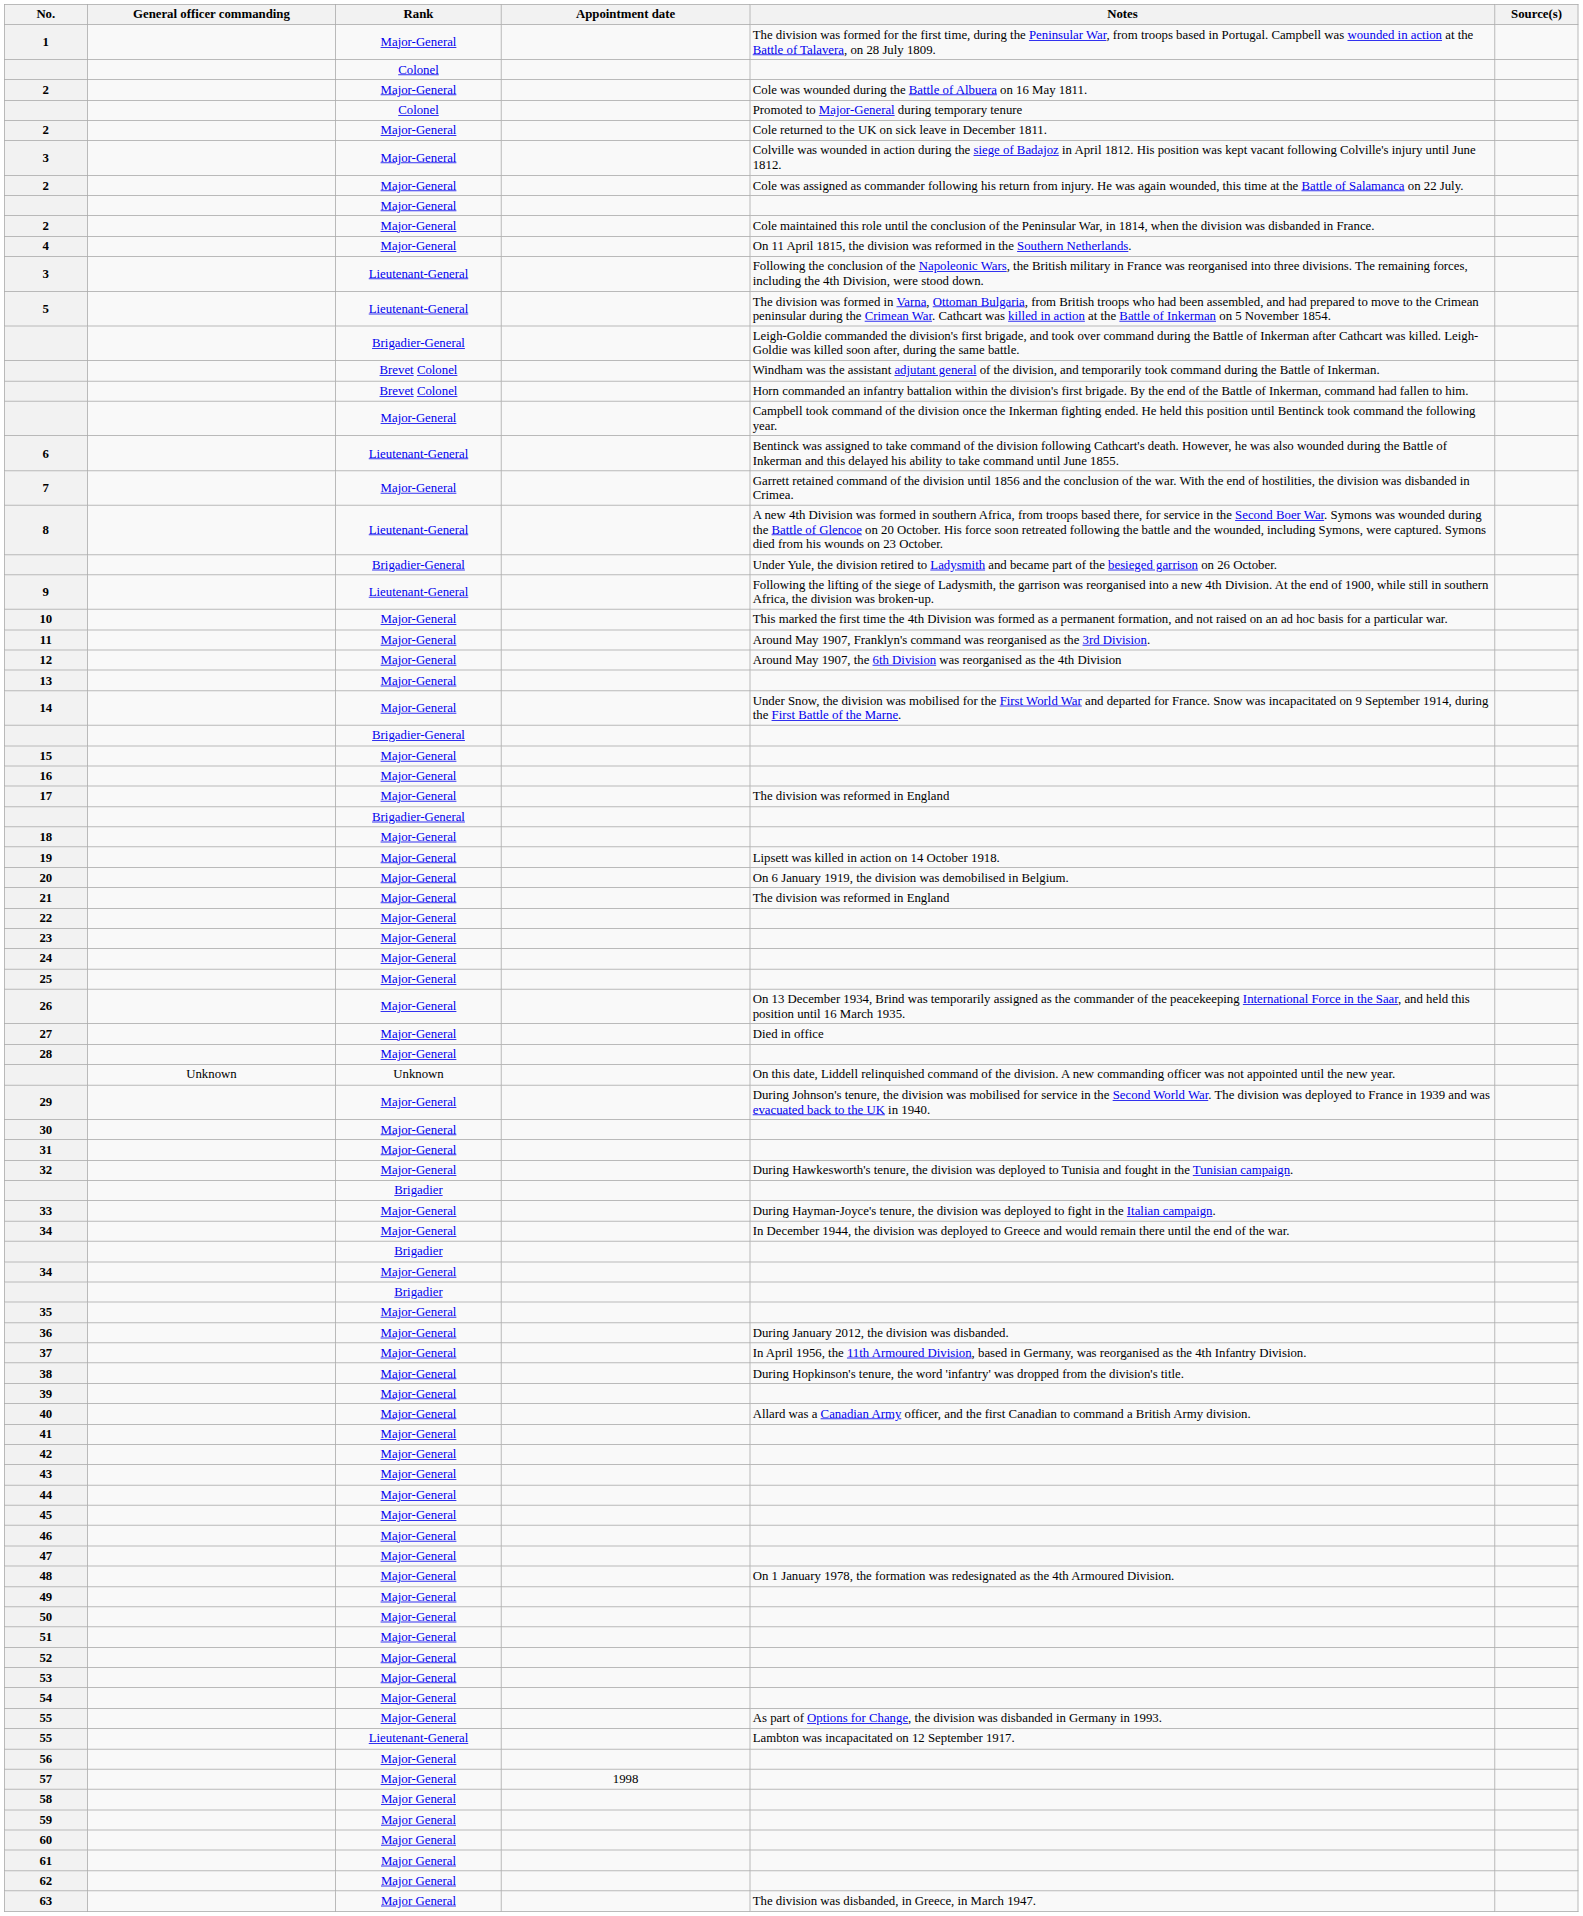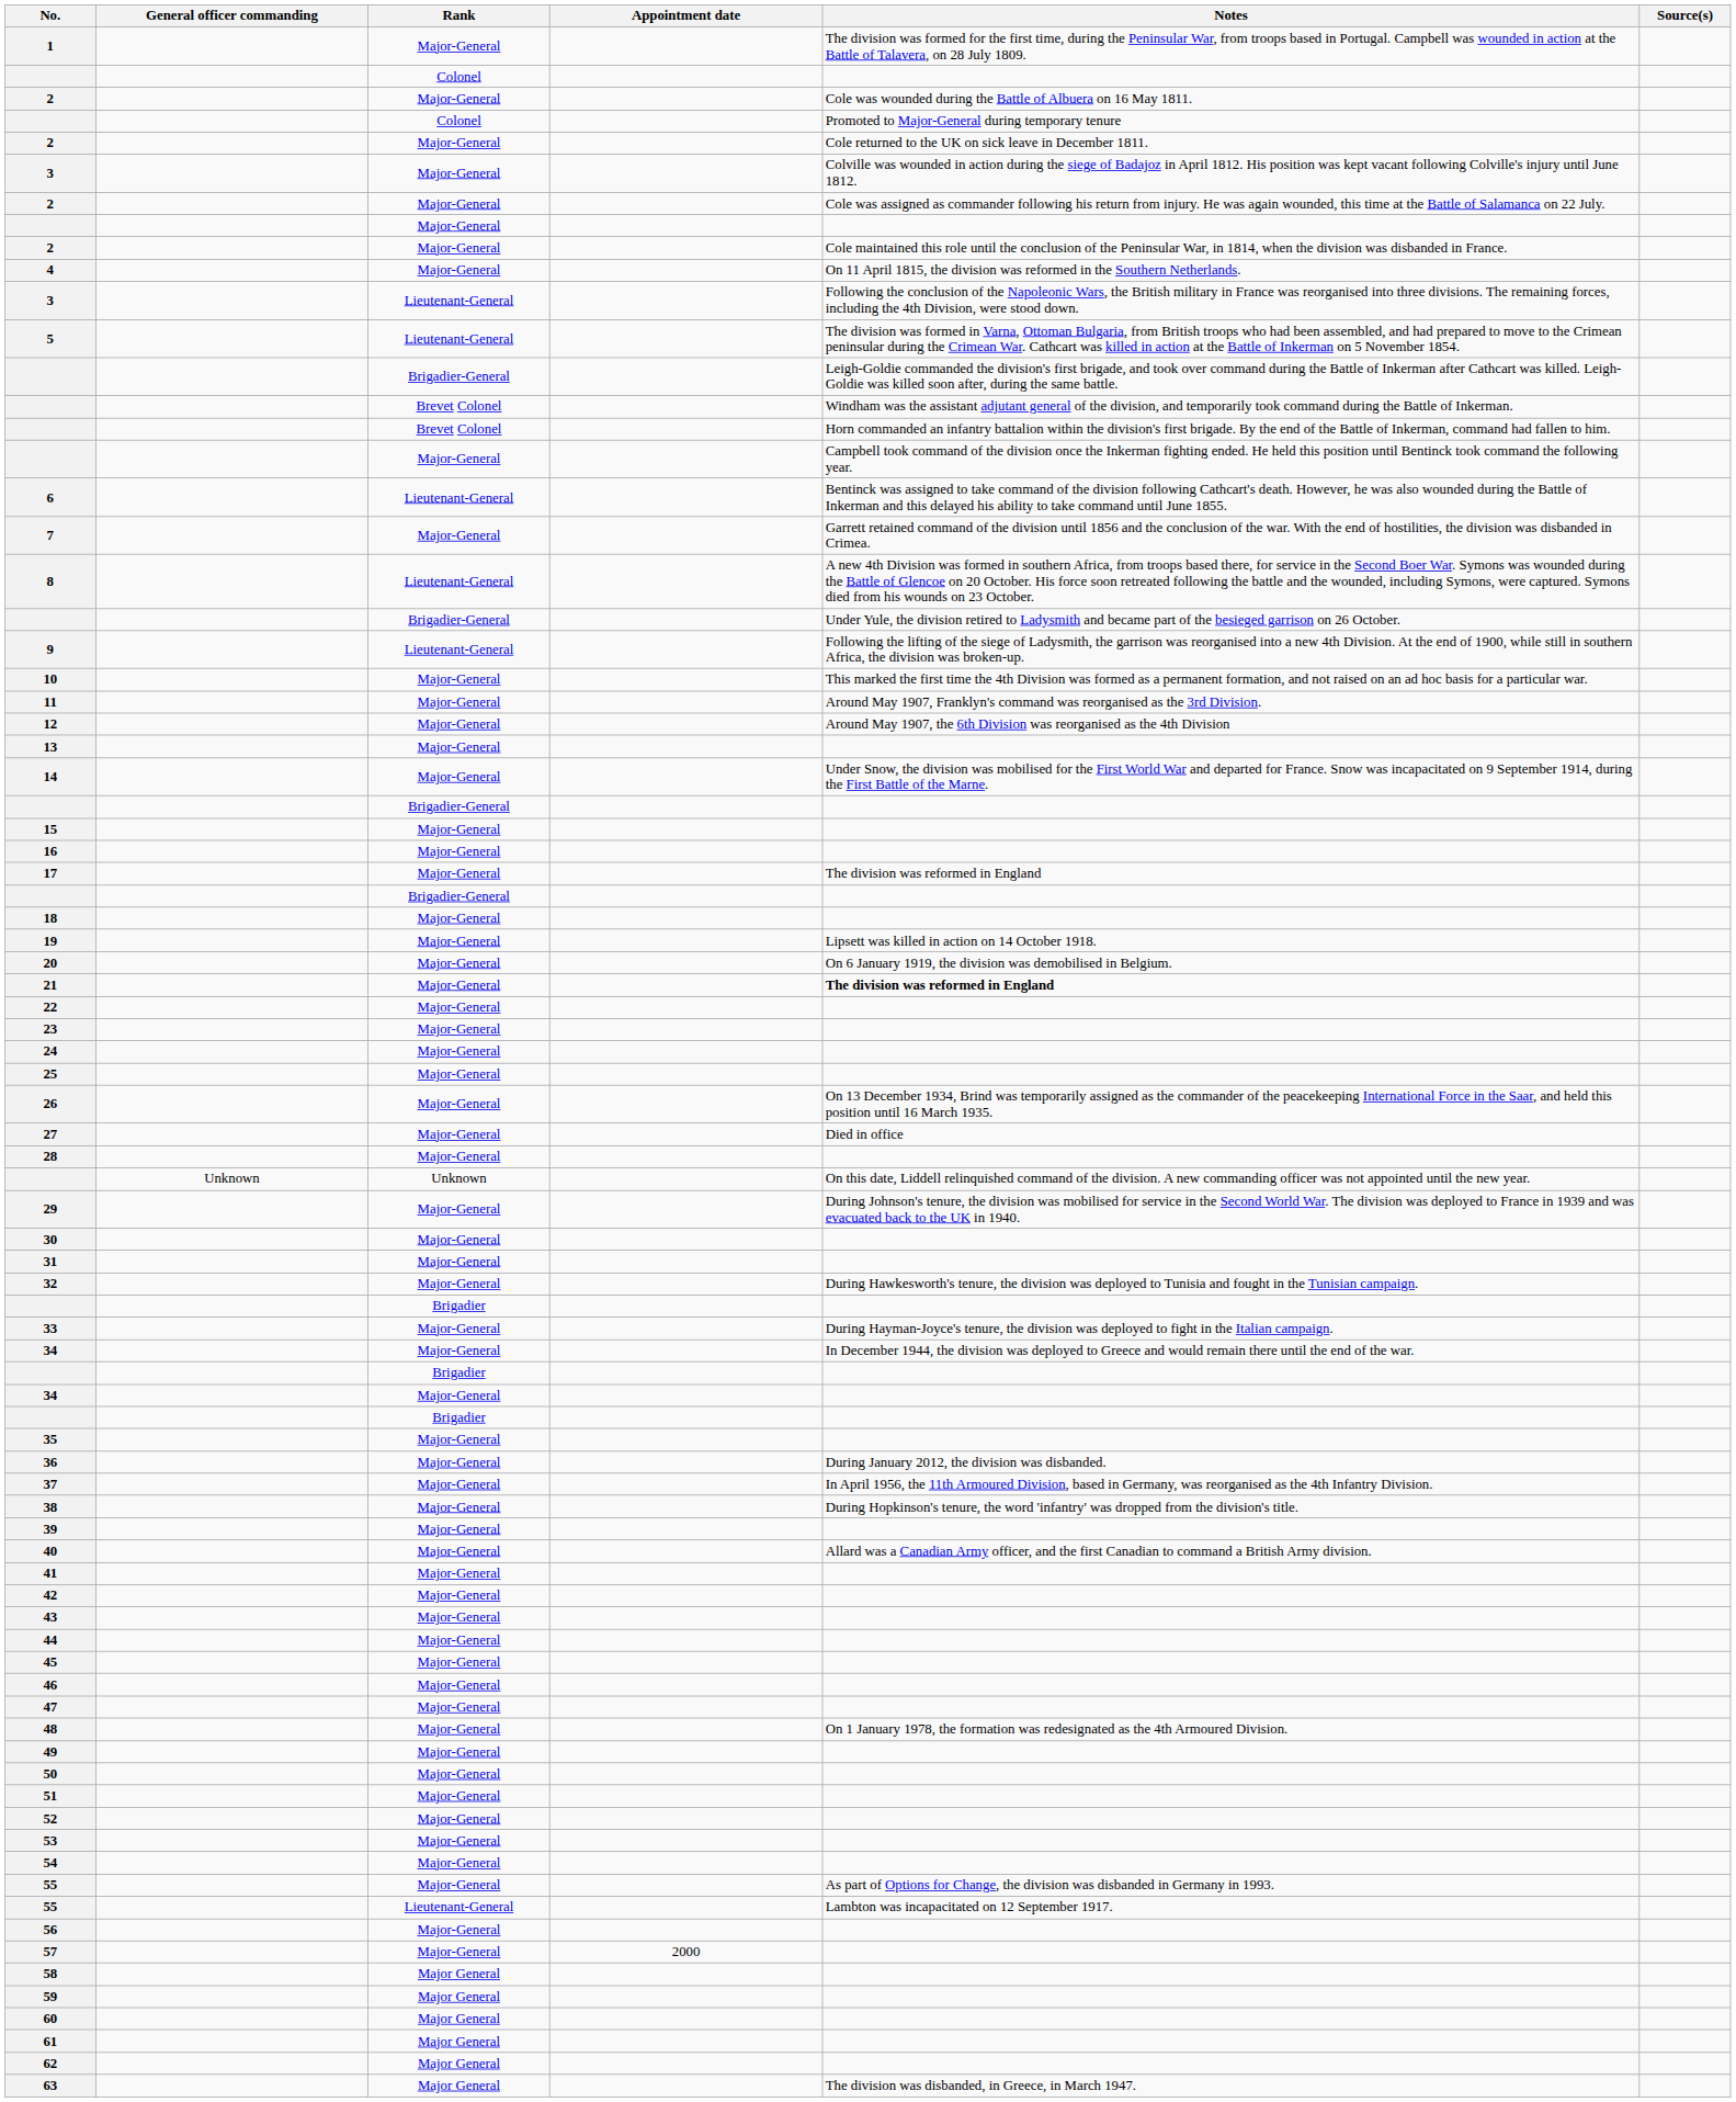21 | Notes: normal -> bold
57 | Appointment date: 1998 -> 2000
